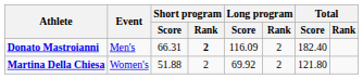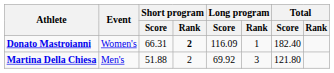Donato Mastroianni | Event: Men's -> Women's
Donato Mastroianni | Long program / Rank: 2 -> 1
Martina Della Chiesa | Event: Women's -> Men's
Martina Della Chiesa | Long program / Rank: 2 -> 3
